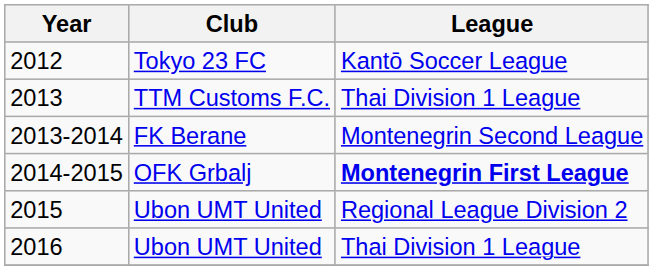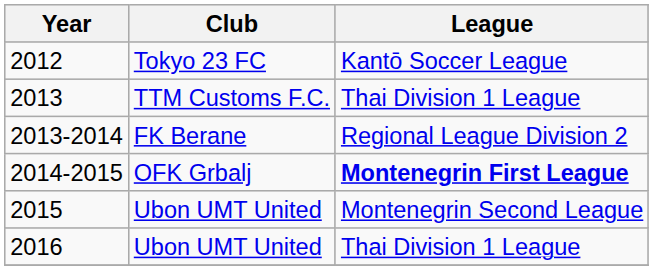2013-2014 | League: Montenegrin Second League -> Regional League Division 2
2015 | League: Regional League Division 2 -> Montenegrin Second League
